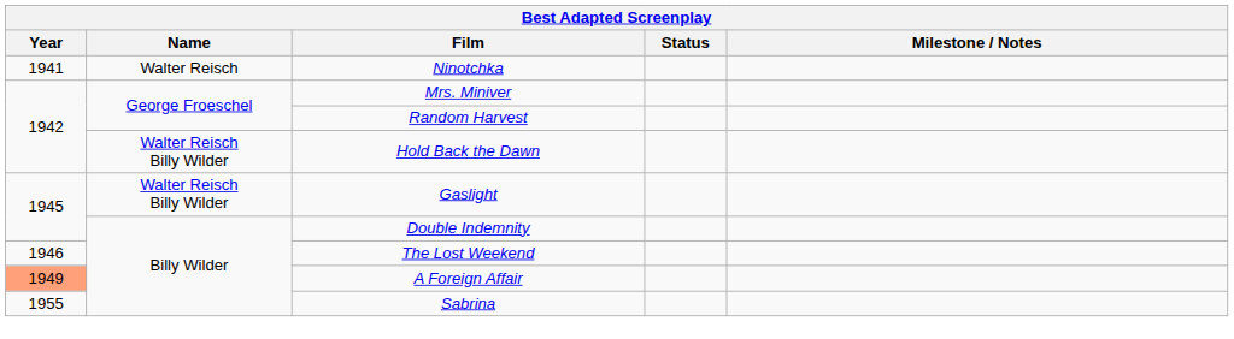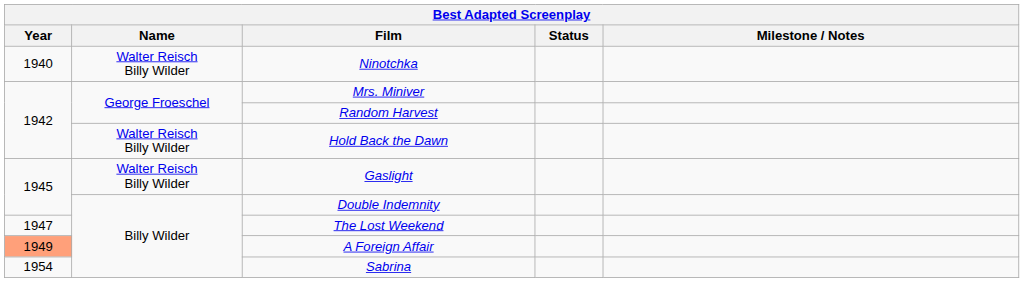Ninotchka | Year: 1941 -> 1940
Ninotchka | Name: Walter Reisch -> Walter Reisch Billy Wilder
The Lost Weekend | Year: 1946 -> 1947
Sabrina | Year: 1955 -> 1954
